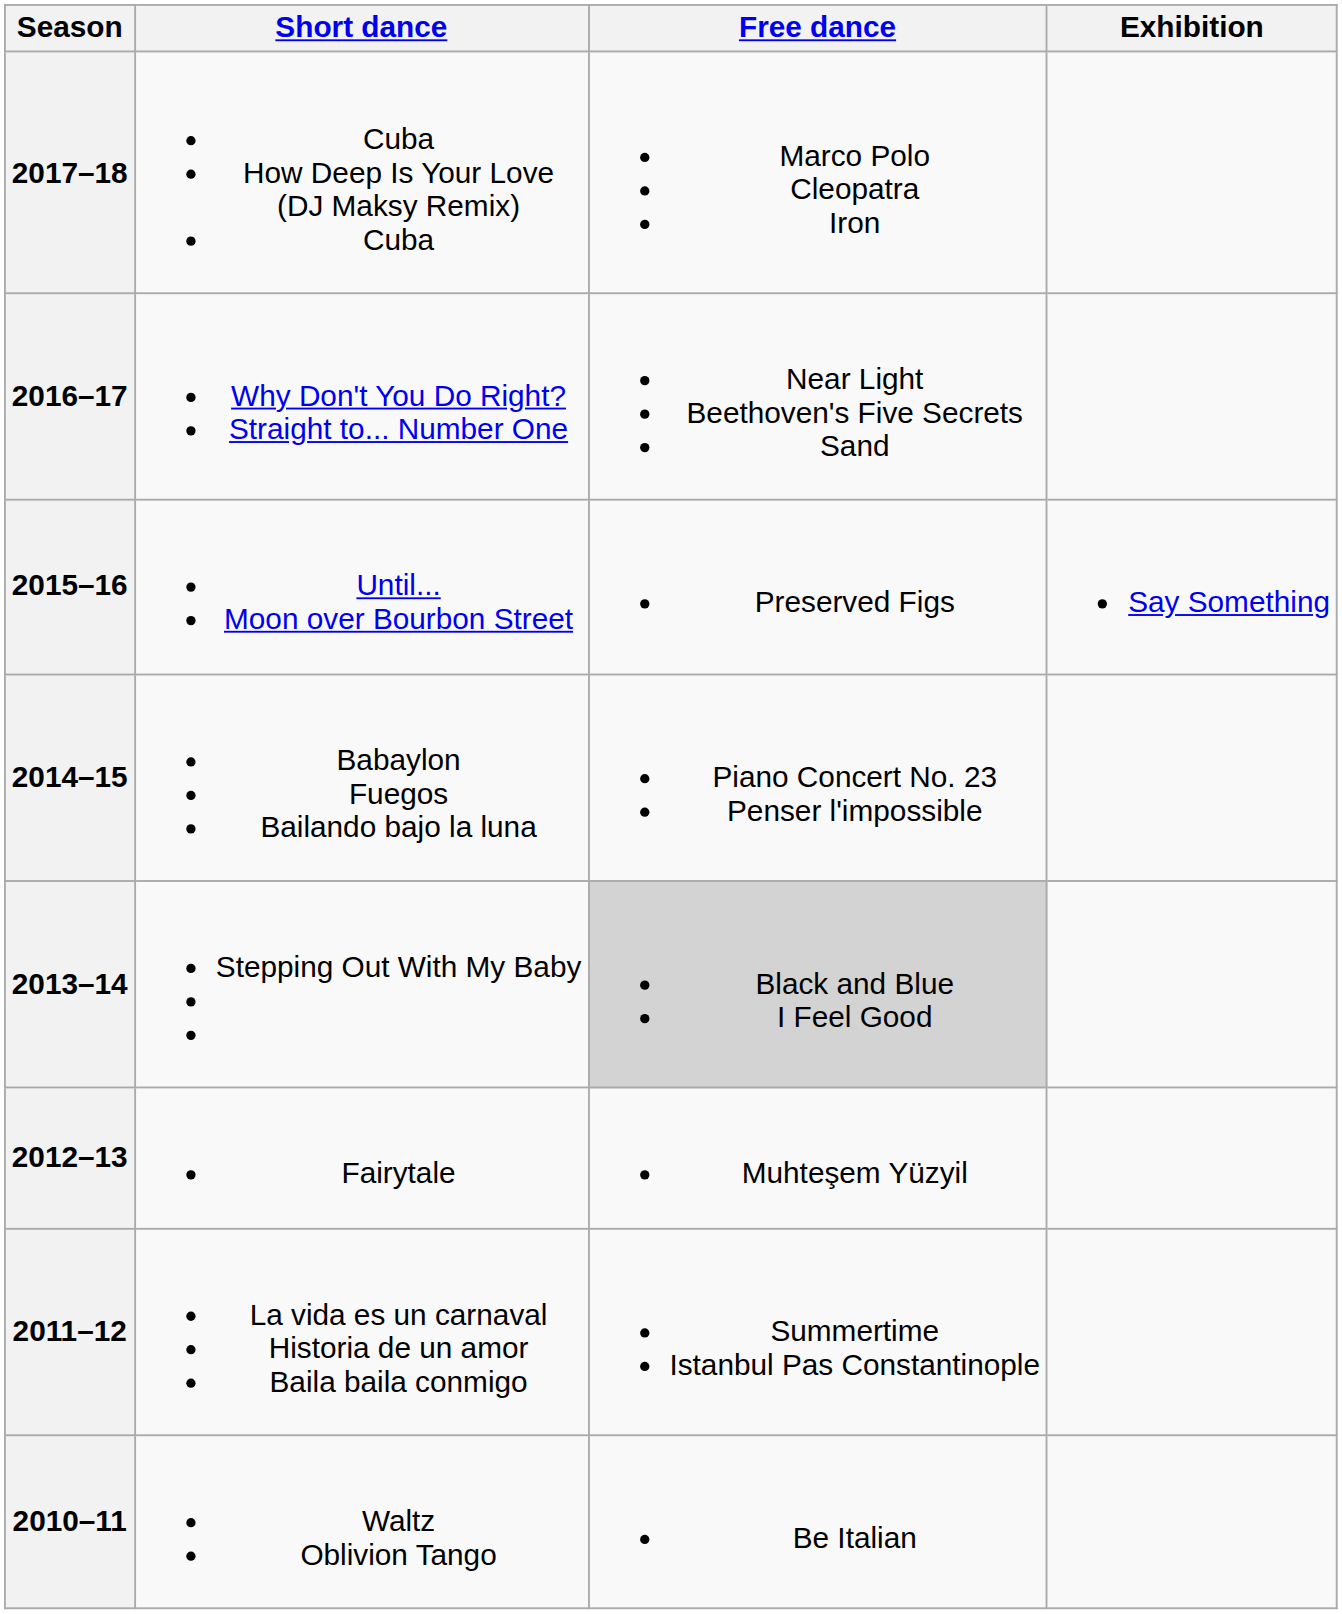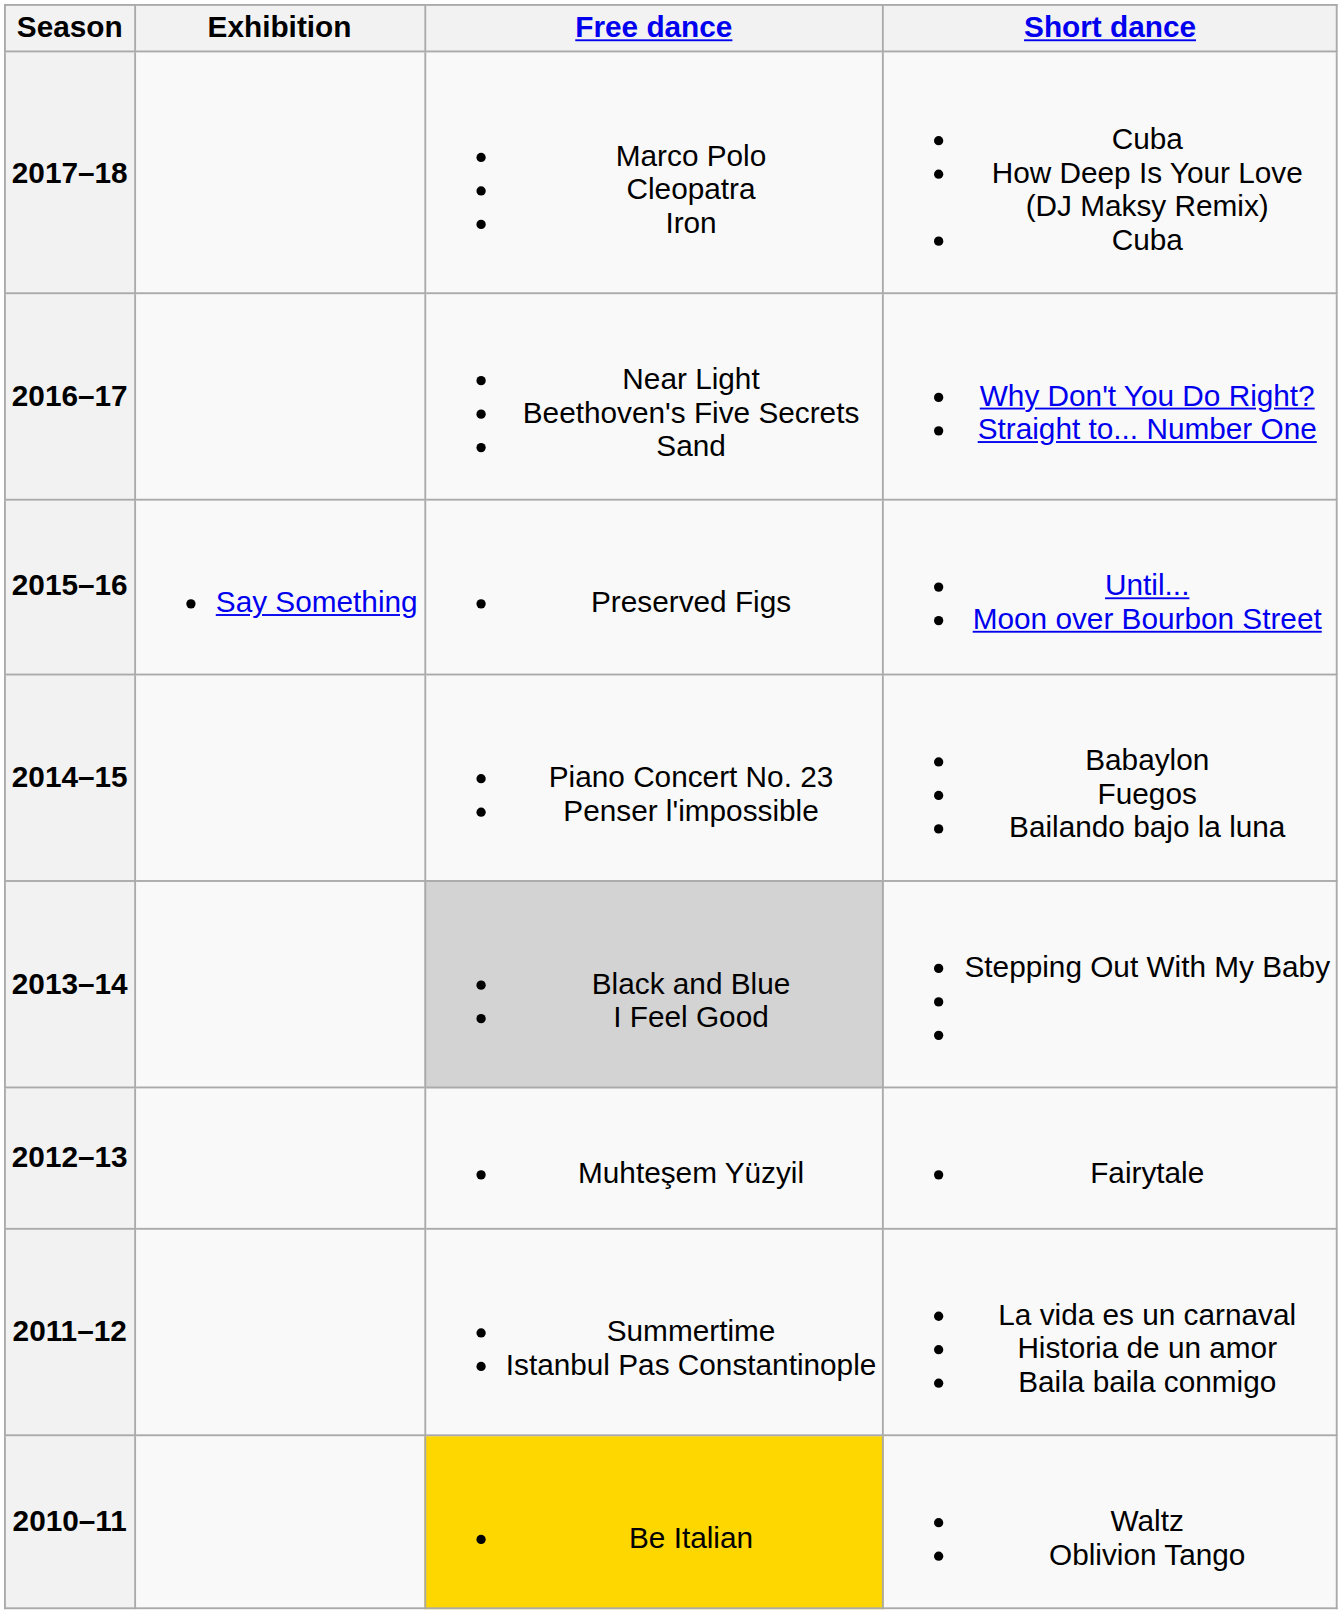columns swapped: Short dance <-> Exhibition
2010–11 | Free dance: no background -> gold background
